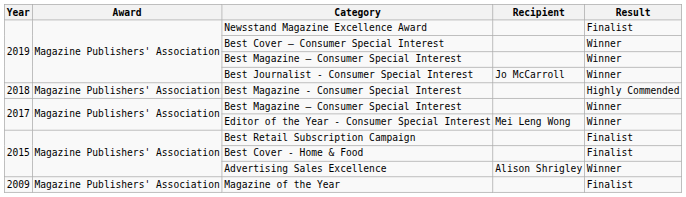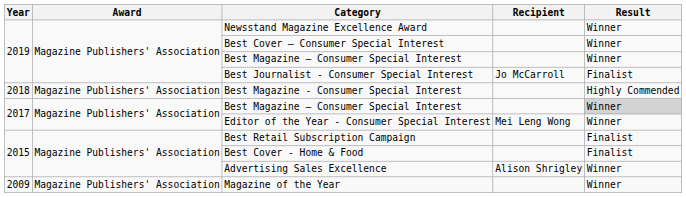Newsstand Magazine Excellence Award | Result: Finalist -> Winner
Best Journalist - Consumer Special Interest | Result: Winner -> Finalist
2017 / Best Magazine – Consumer Special Interest | Result: no background -> lightgrey background
Magazine of the Year | Result: Finalist -> Winner
